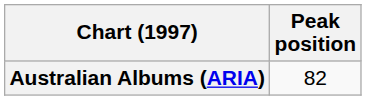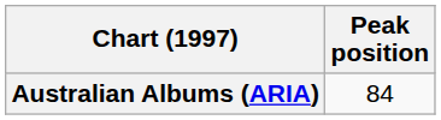Australian Albums (ARIA) | Peak position: 82 -> 84
